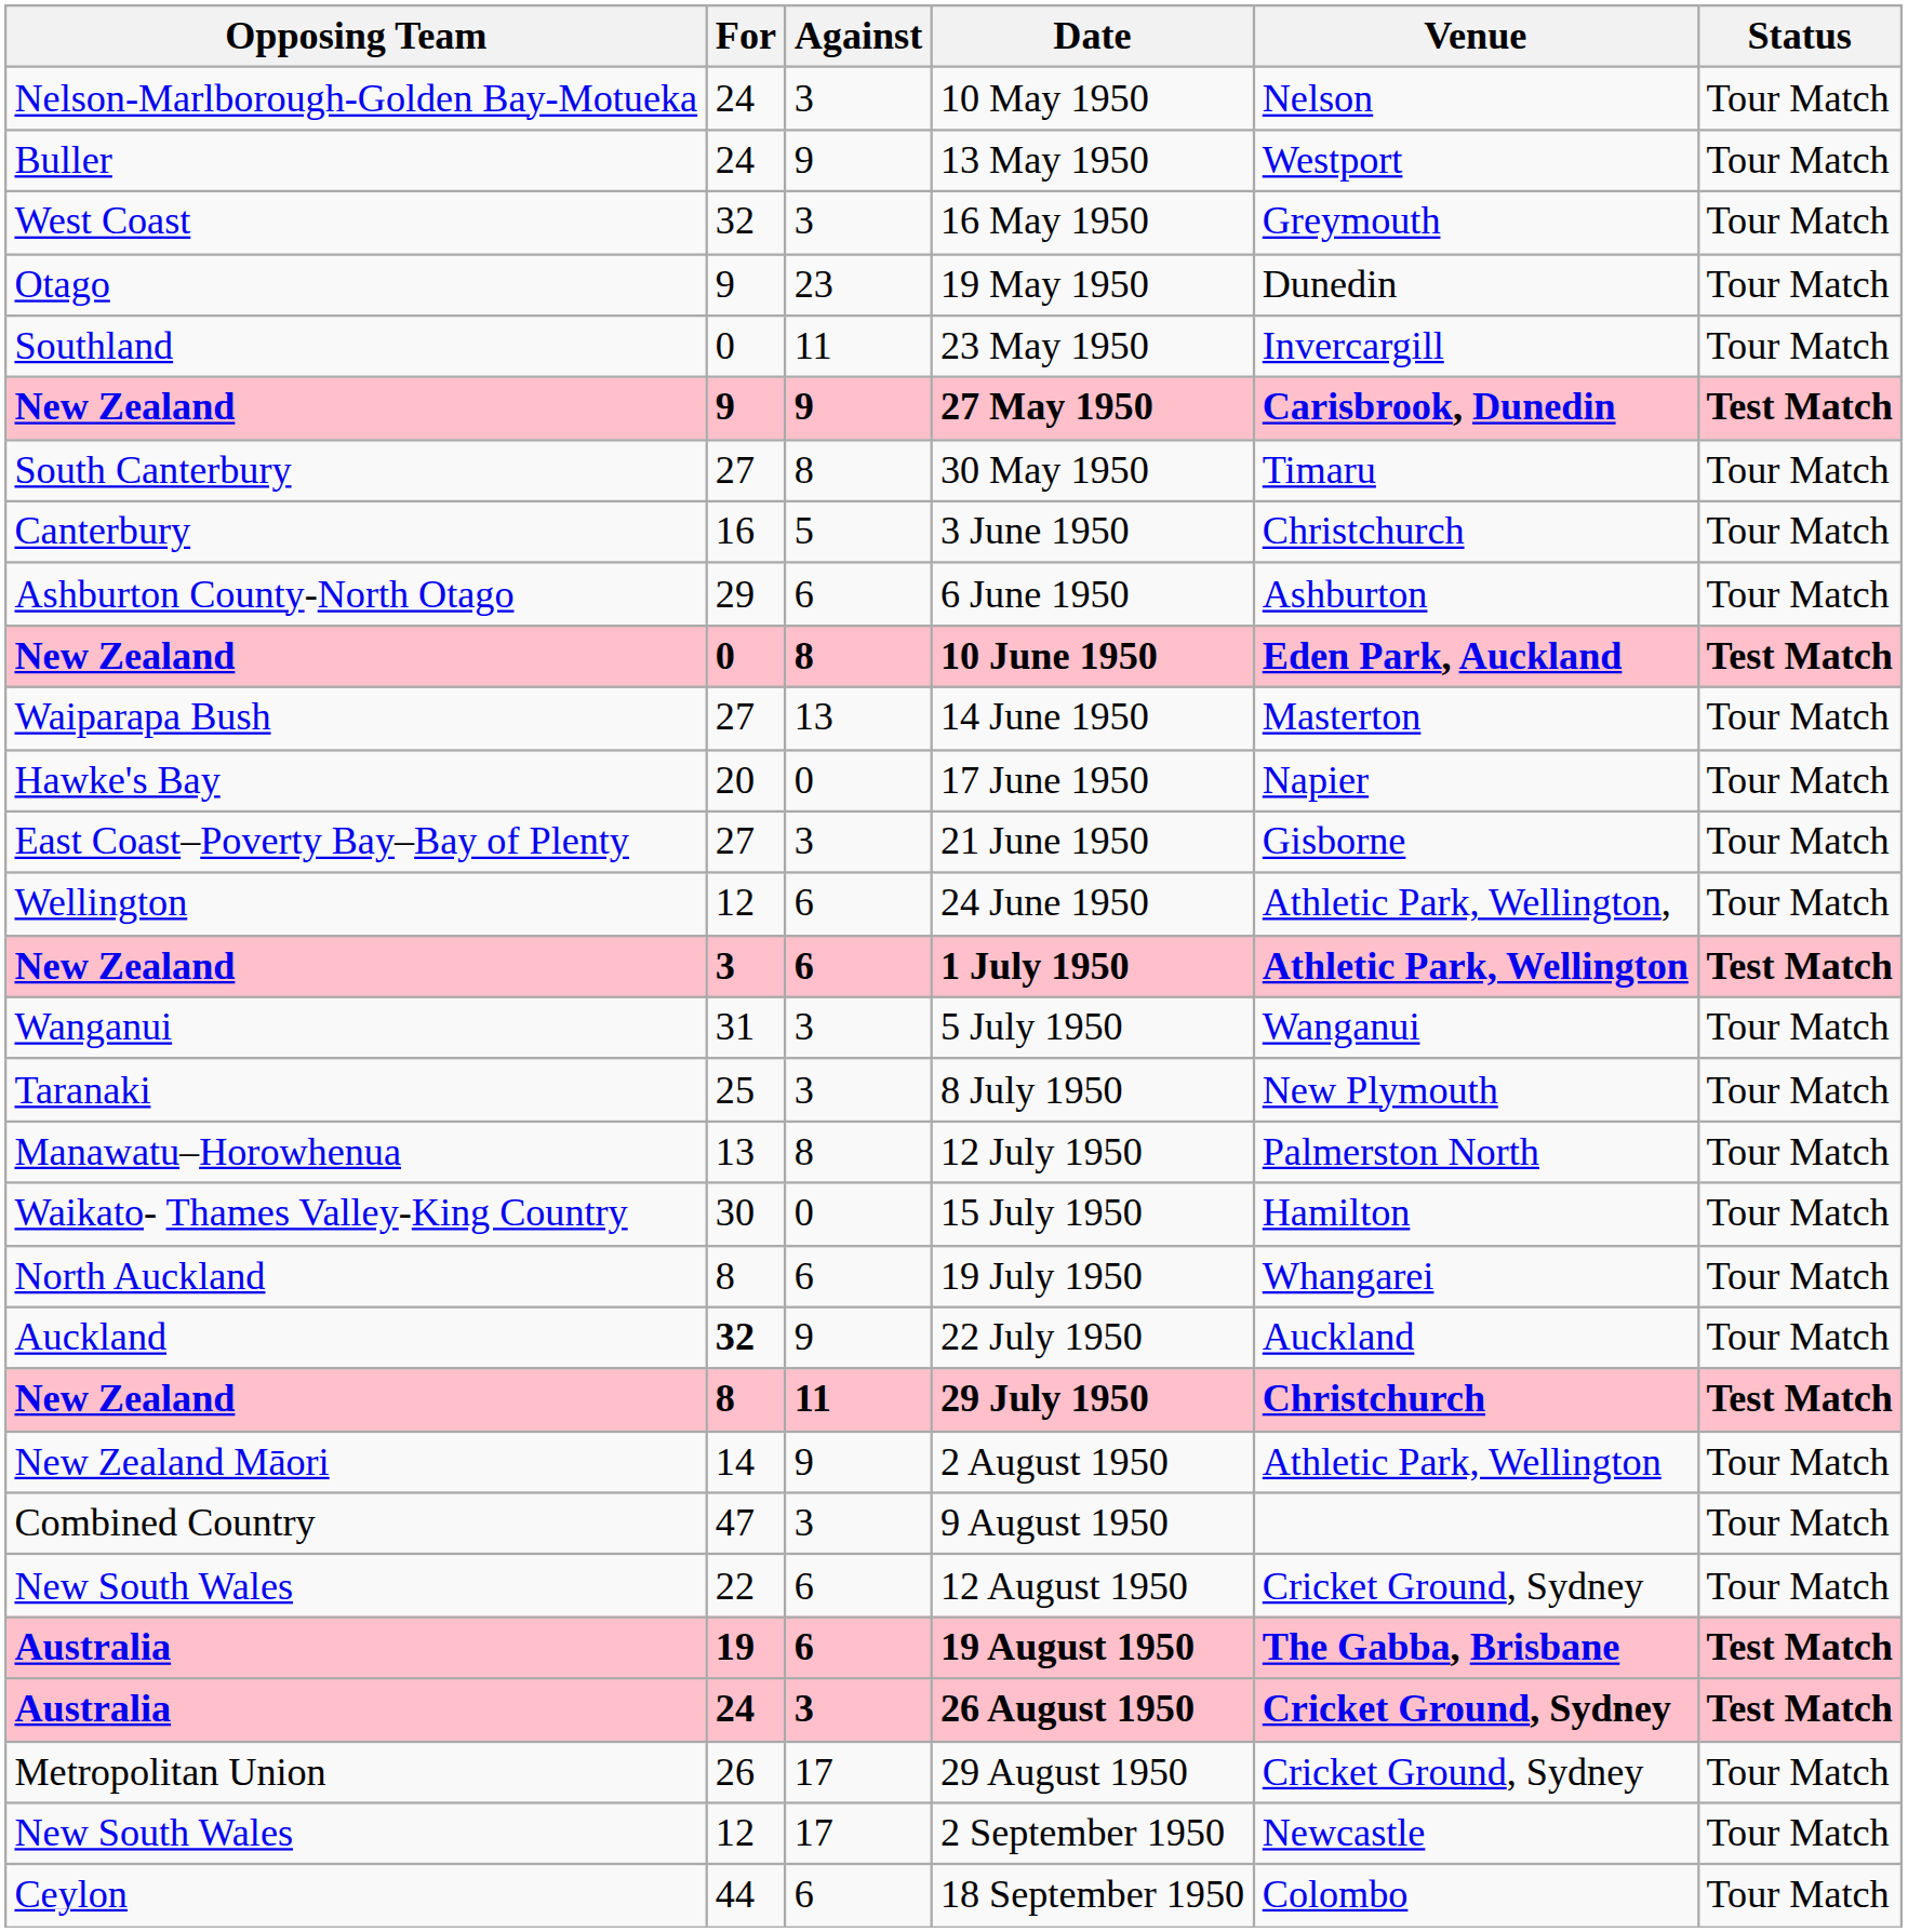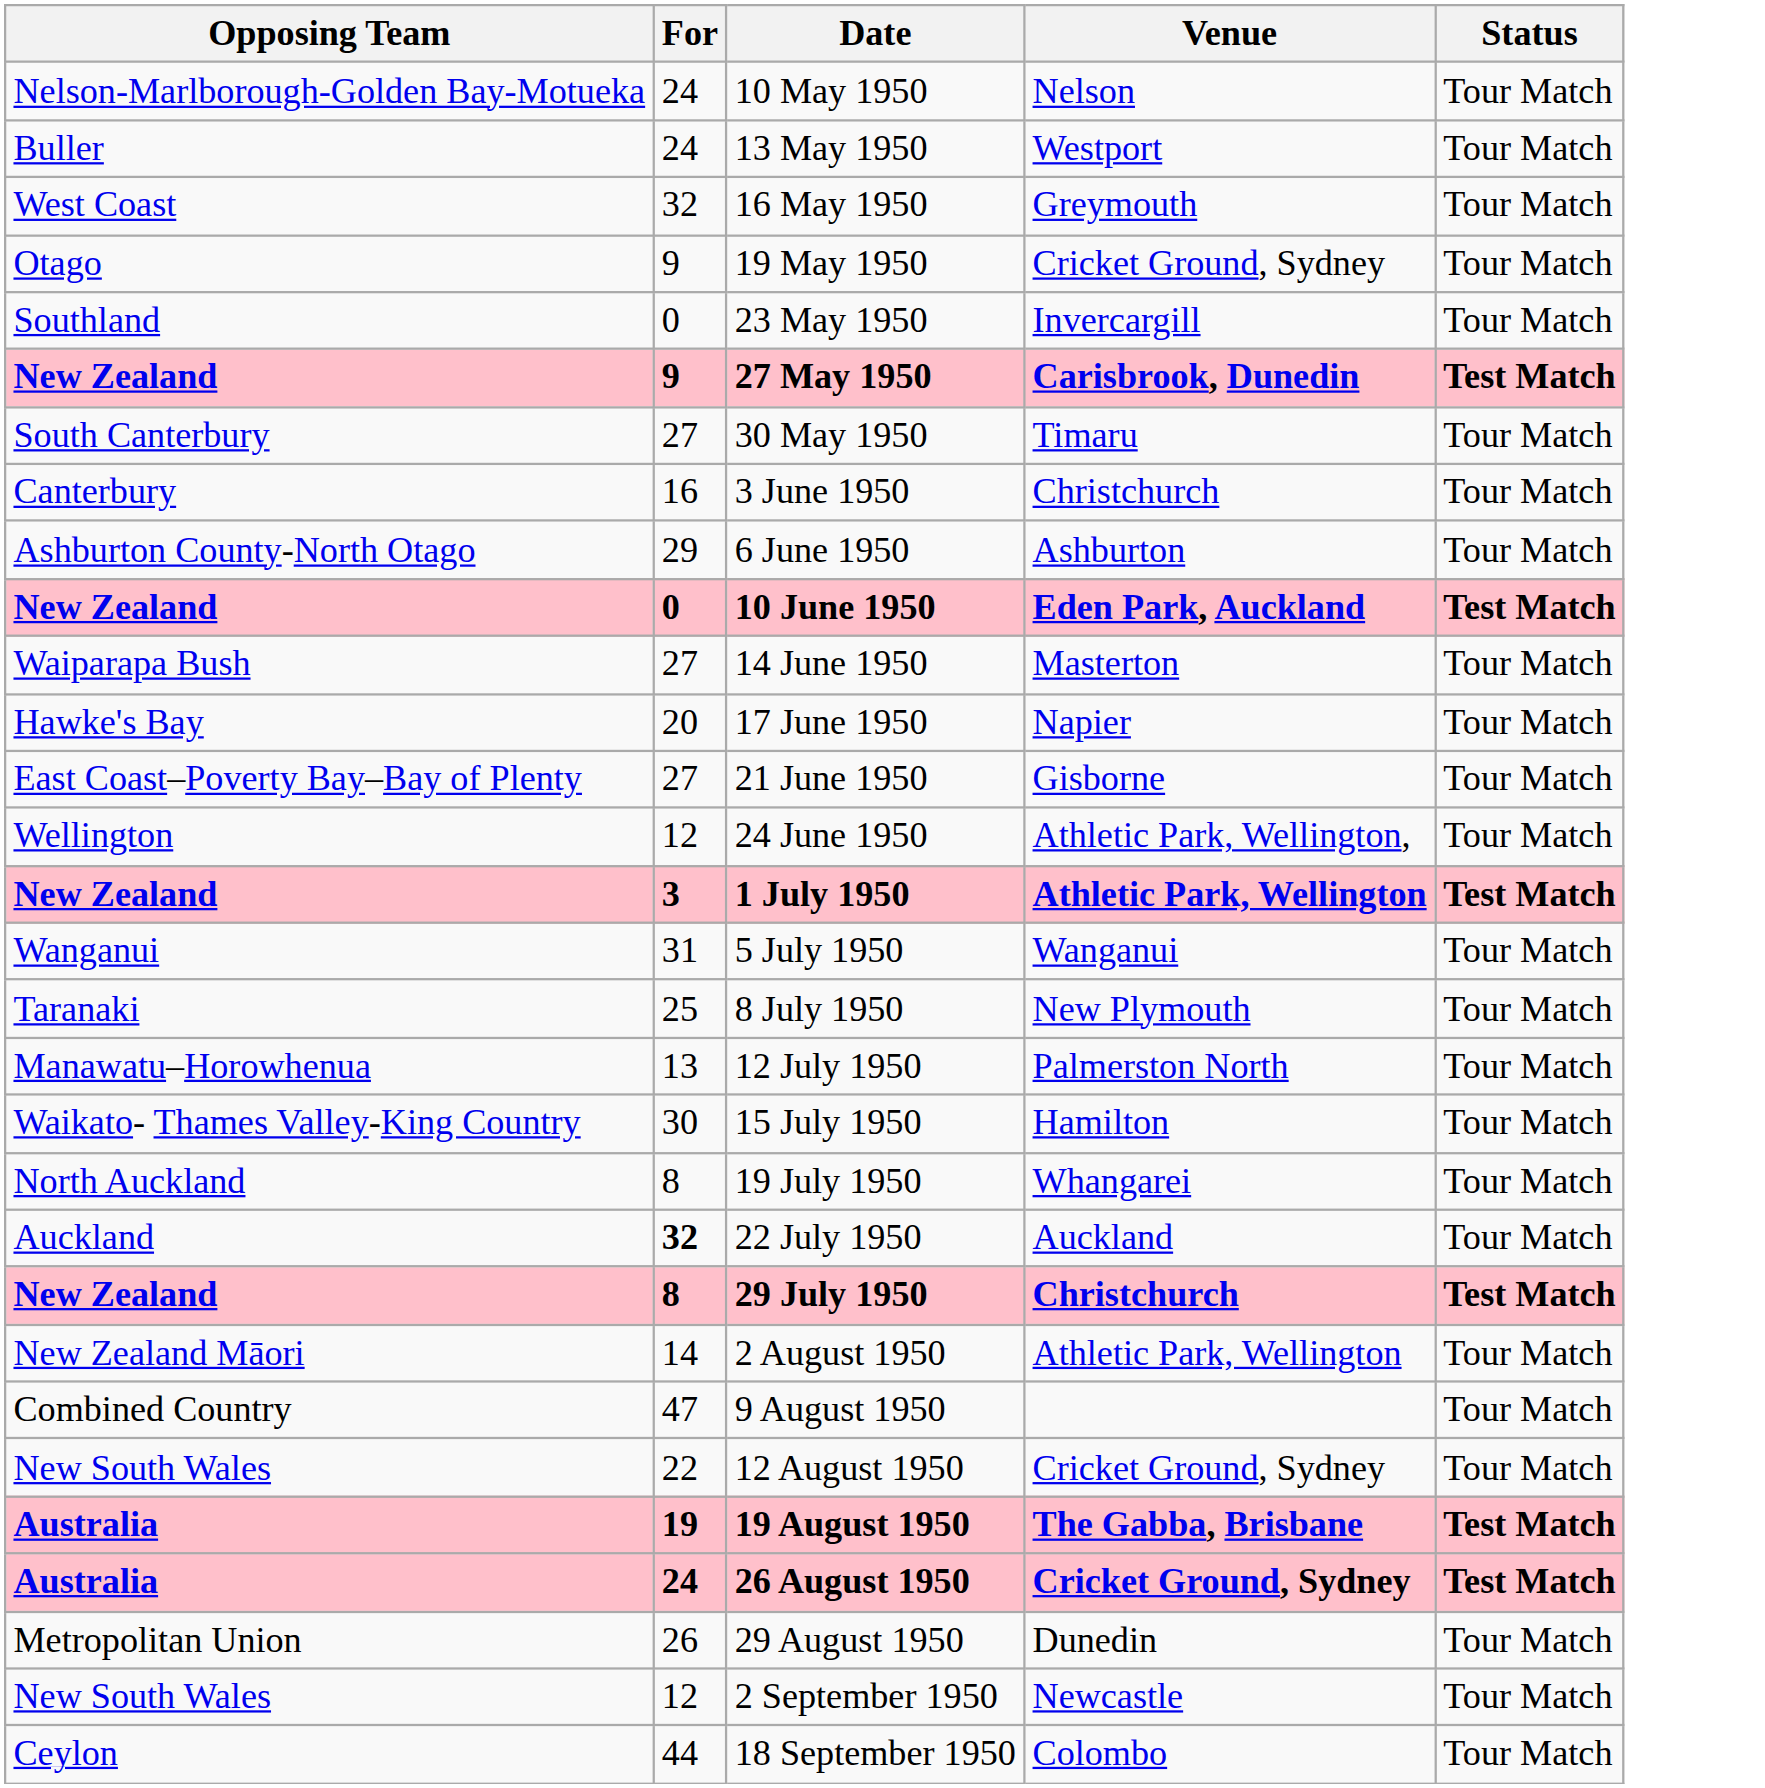- column: Against | 3 | 9 | 3 | 23 | 11 | 9 | 8 | 5 | 6 | 8 | 13 | 0 | 3 | 6 | 6 | 3 | 3 | 8 | 0 | 6 | 9 | 11 | 9 | 3 | 6 | 6 | 3 | 17 | 17 | 6
19 May 1950 | Venue: Dunedin -> Cricket Ground, Sydney
29 August 1950 | Venue: Cricket Ground, Sydney -> Dunedin
